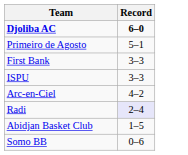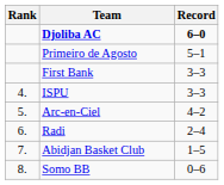+ column: Rank | 4. | 5. | 6. | 7. | 8.
Radi | Record: lavender background -> no background
